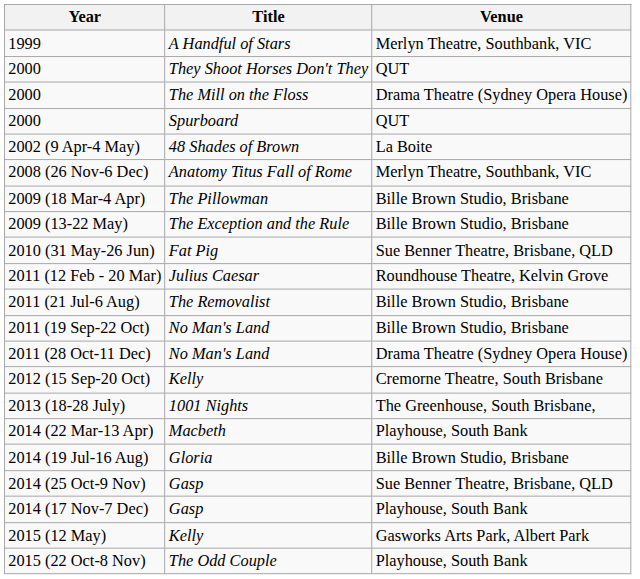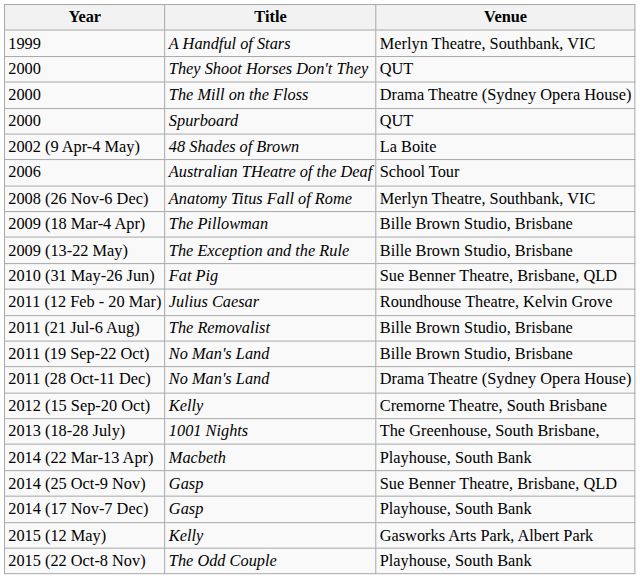+ row: 2006 | Australian THeatre of the Deaf | School Tour
- row: 2014 (19 Jul-16 Aug) | Gloria | Bille Brown Studio, Brisbane
